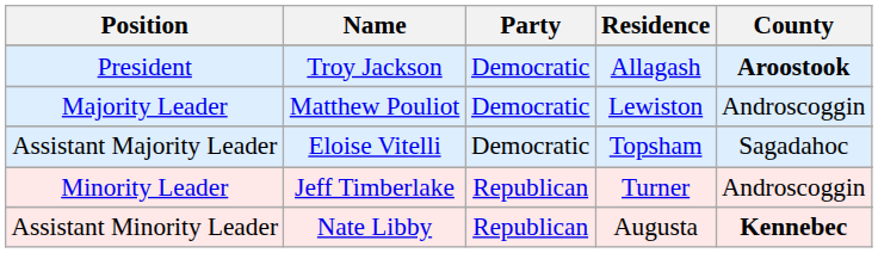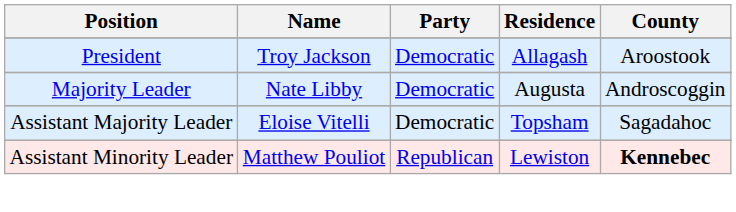President | County: bold -> normal
Majority Leader | Name: Matthew Pouliot -> Nate Libby
Majority Leader | Residence: Lewiston -> Augusta
- row: Minority Leader | Jeff Timberlake | Republican | Turner | Androscoggin
Assistant Minority Leader | Name: Nate Libby -> Matthew Pouliot
Assistant Minority Leader | Residence: Augusta -> Lewiston
